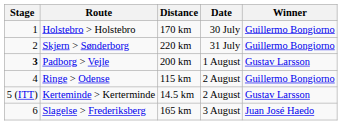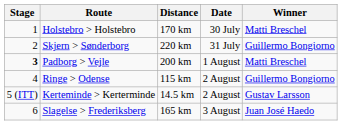Holstebro > Holstebro | Winner: Guillermo Bongiorno -> Matti Breschel
Padborg > Vejle | Winner: Gustav Larsson -> Matti Breschel
